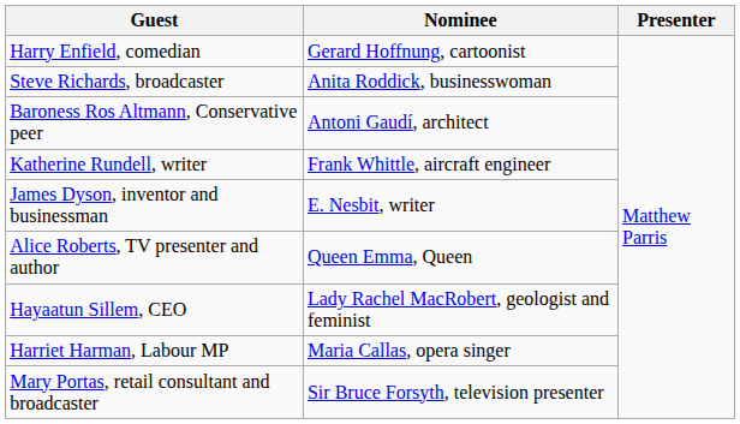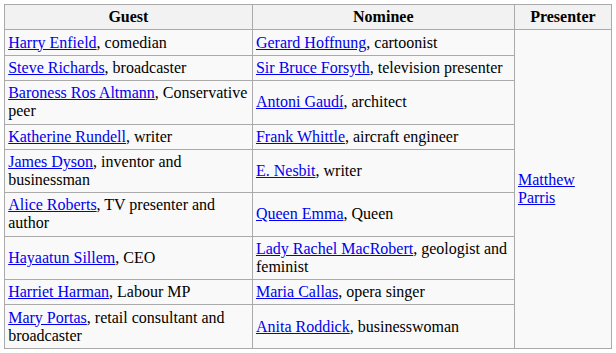Steve Richards, broadcaster | Nominee: Anita Roddick, businesswoman -> Sir Bruce Forsyth, television presenter
Mary Portas, retail consultant and broadcaster | Nominee: Sir Bruce Forsyth, television presenter -> Anita Roddick, businesswoman
